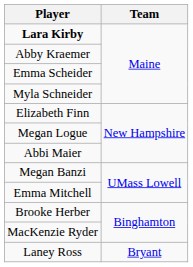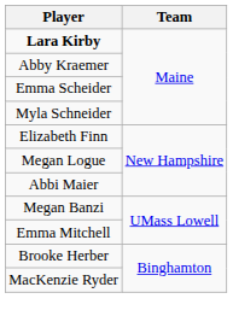- row: Laney Ross | Bryant
